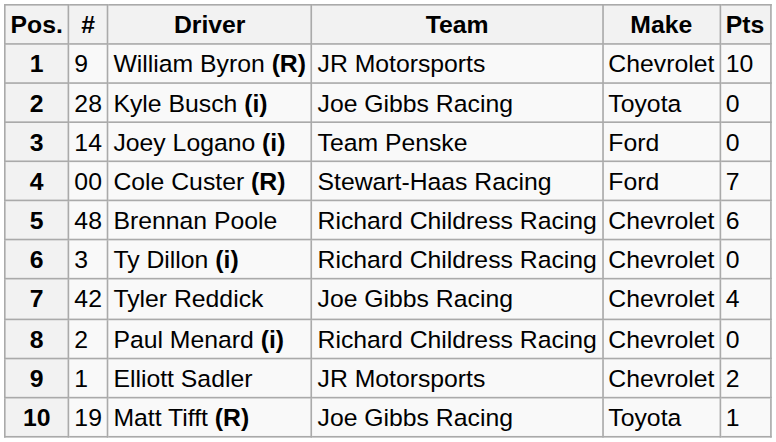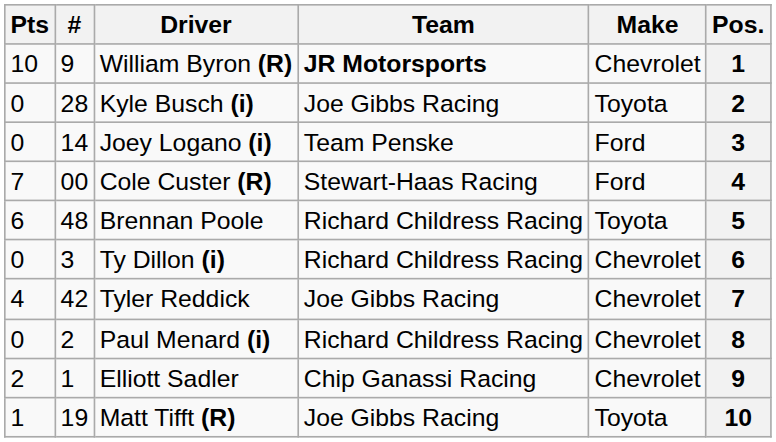columns swapped: Pos. <-> Pts
William Byron (R) | Team: normal -> bold
Brennan Poole | Make: Chevrolet -> Toyota
Elliott Sadler | Team: JR Motorsports -> Chip Ganassi Racing
